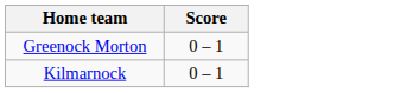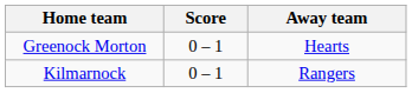+ column: Away team | Hearts | Rangers
